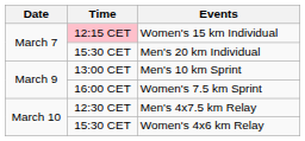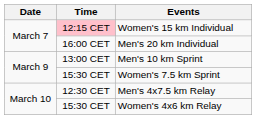Men's 20 km Individual | Time: 15:30 CET -> 16:00 CET
Women's 7.5 km Sprint | Time: 16:00 CET -> 15:30 CET
